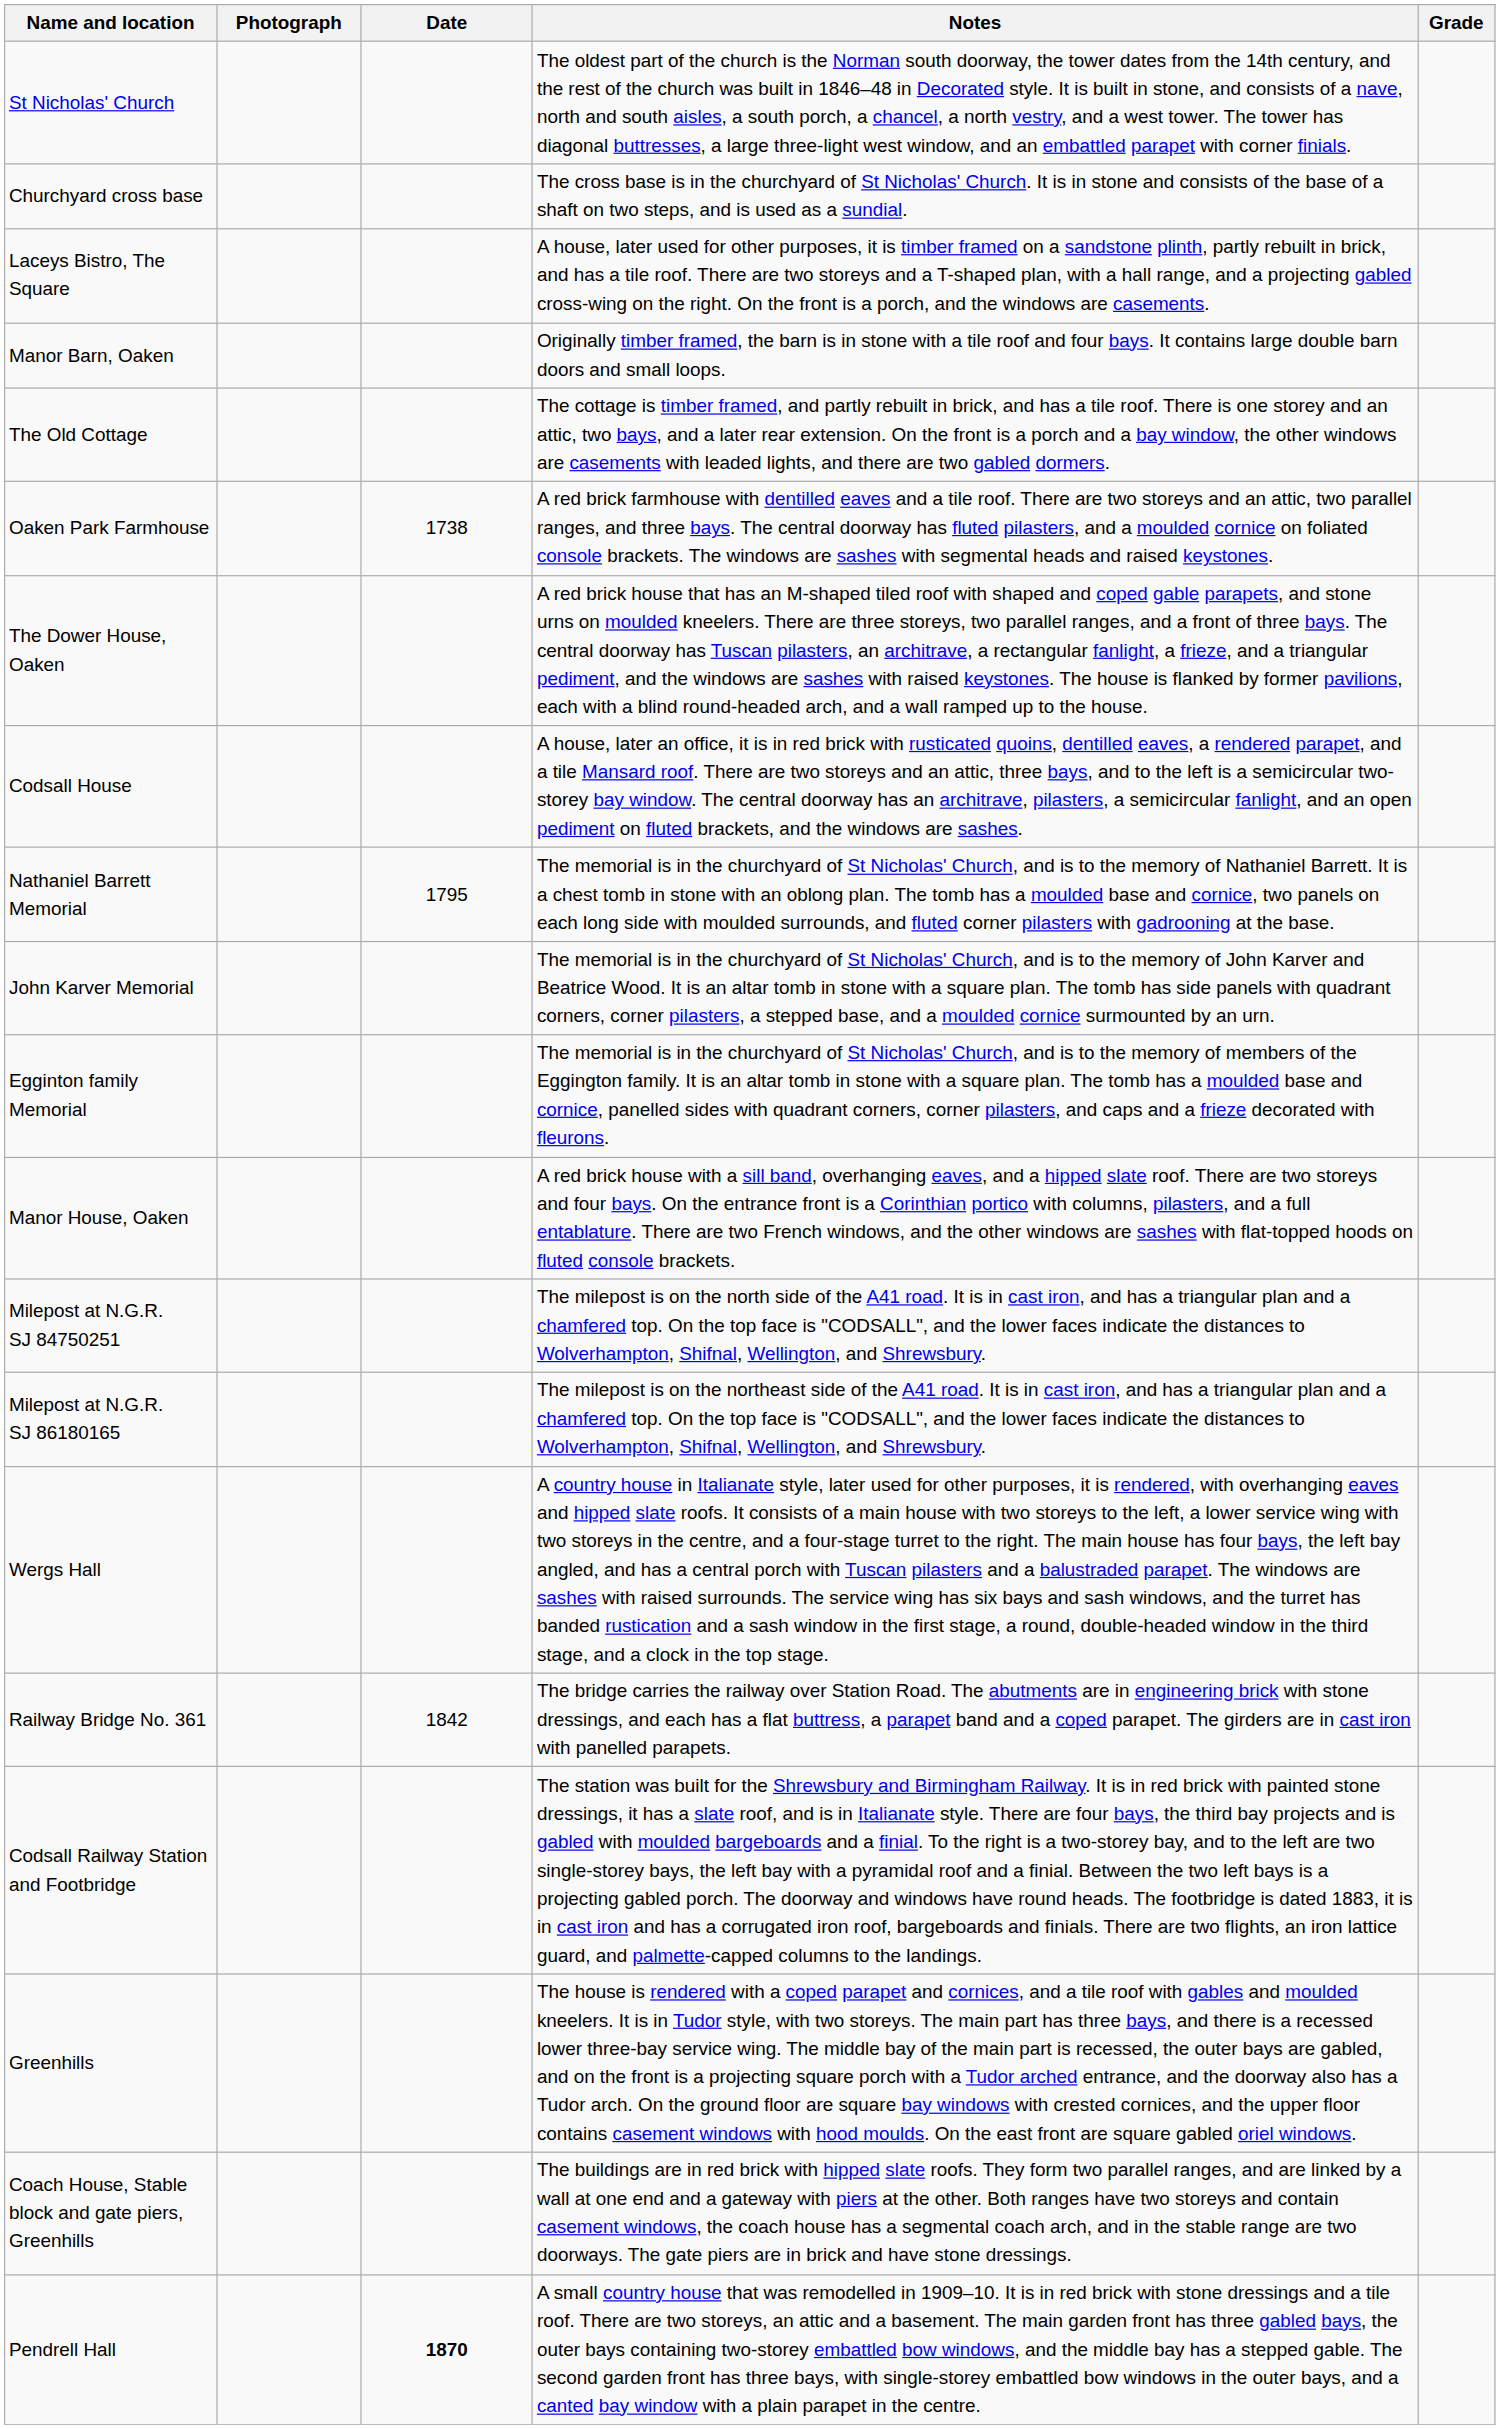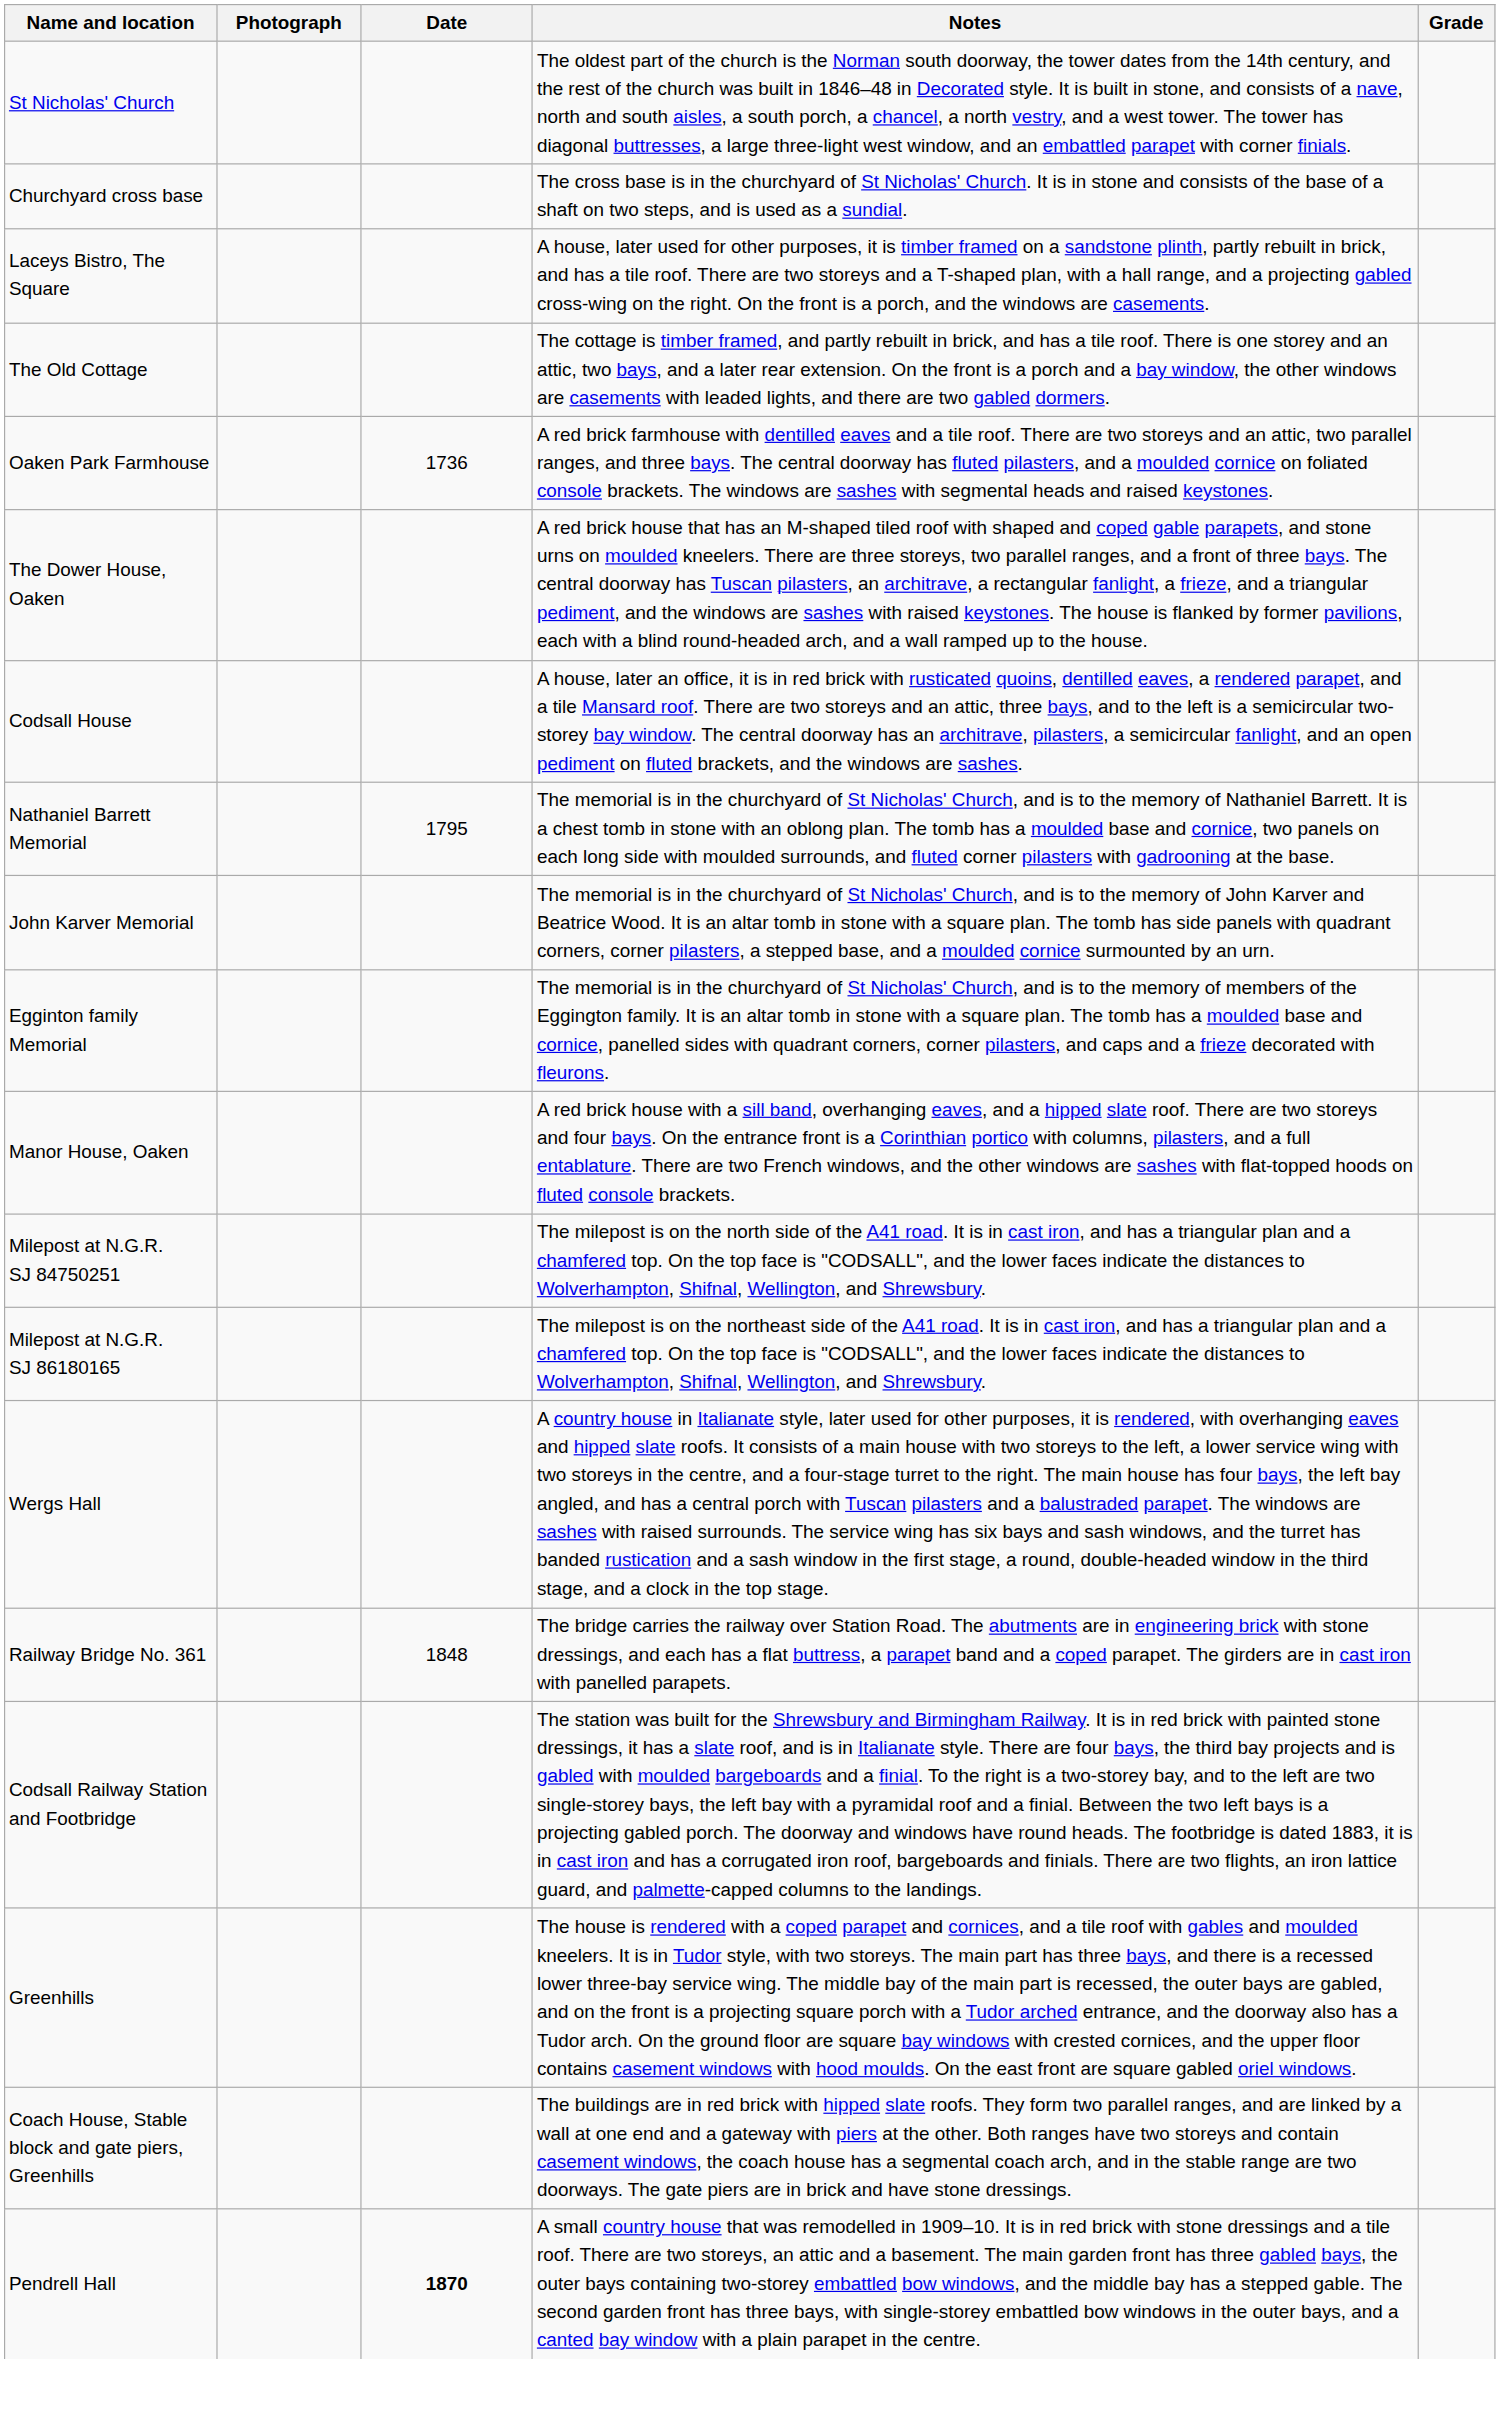- row: Manor Barn, Oaken | Originally timber framed, the barn is in stone with a tile roof and four bays. It contains large double barn doors and small loops.
Oaken Park Farmhouse | Date: 1738 -> 1736
Railway Bridge No. 361 | Date: 1842 -> 1848
